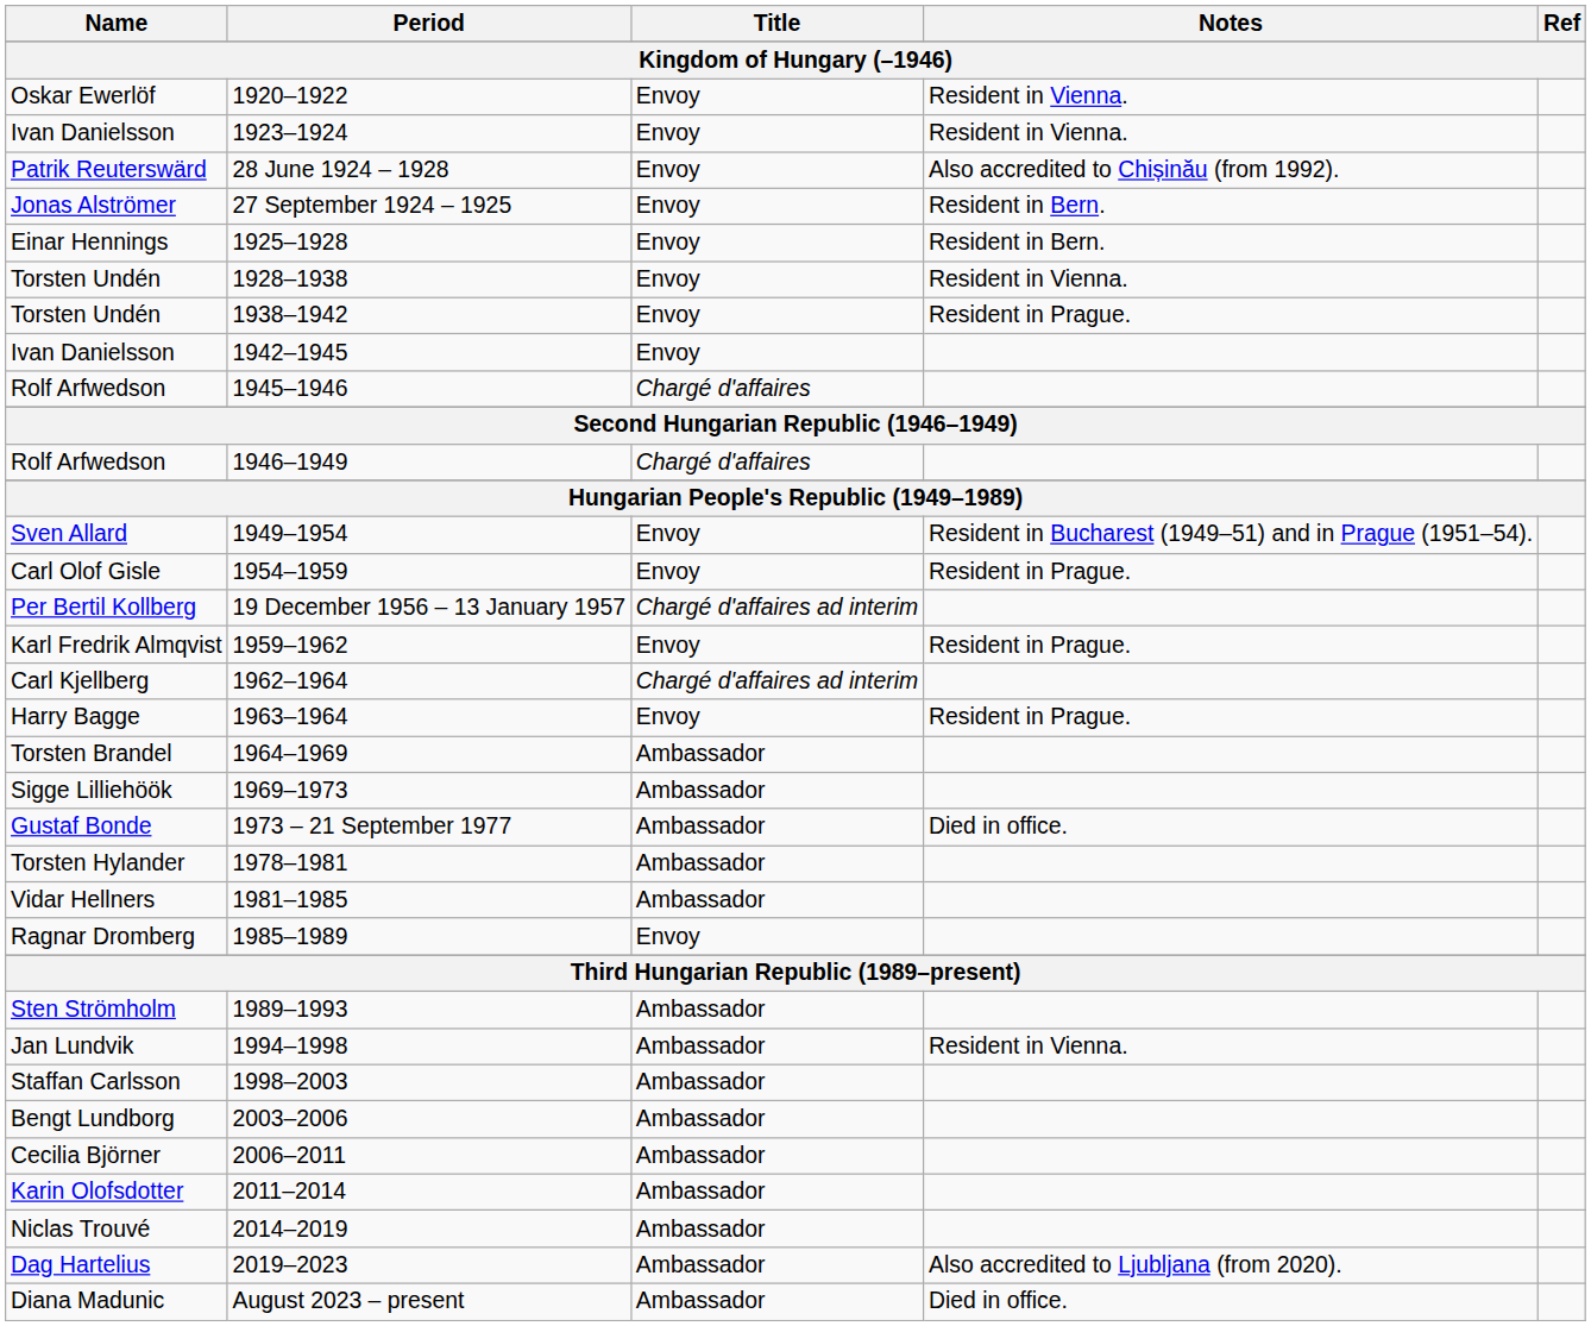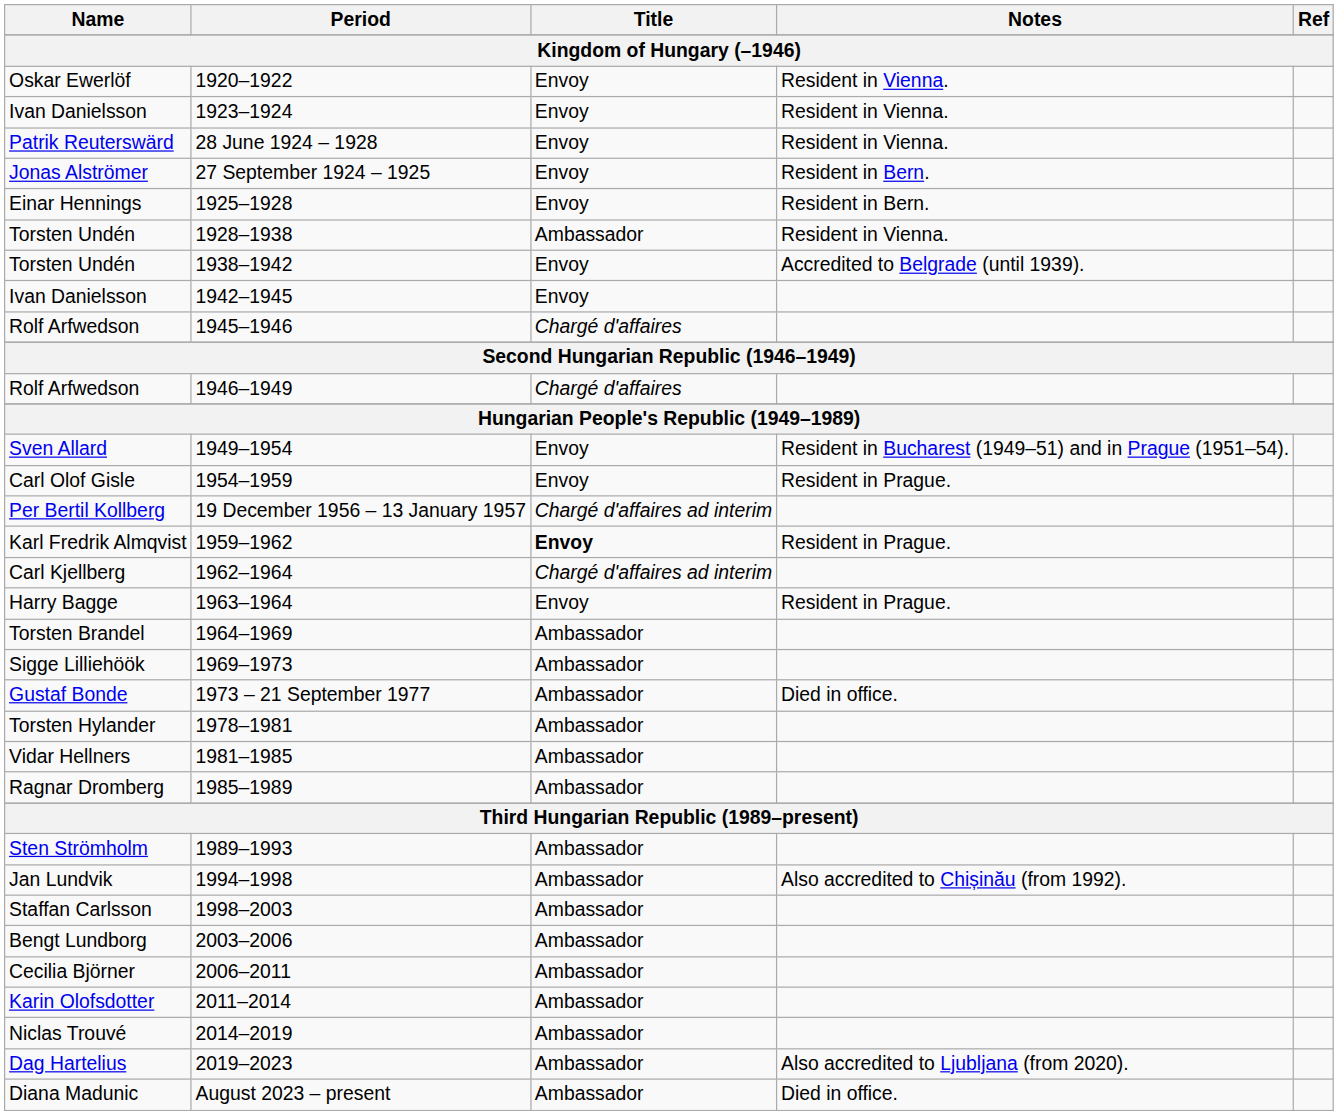Patrik Reuterswärd | Notes: Also accredited to Chișinău (from 1992). -> Resident in Vienna.
Torsten Undén / 1928–1938 | Title: Envoy -> Ambassador
Torsten Undén / 1938–1942 | Notes: Resident in Prague. -> Accredited to Belgrade (until 1939).
Karl Fredrik Almqvist | Title: normal -> bold
Ragnar Dromberg | Title: Envoy -> Ambassador
Jan Lundvik | Notes: Resident in Vienna. -> Also accredited to Chișinău (from 1992).
